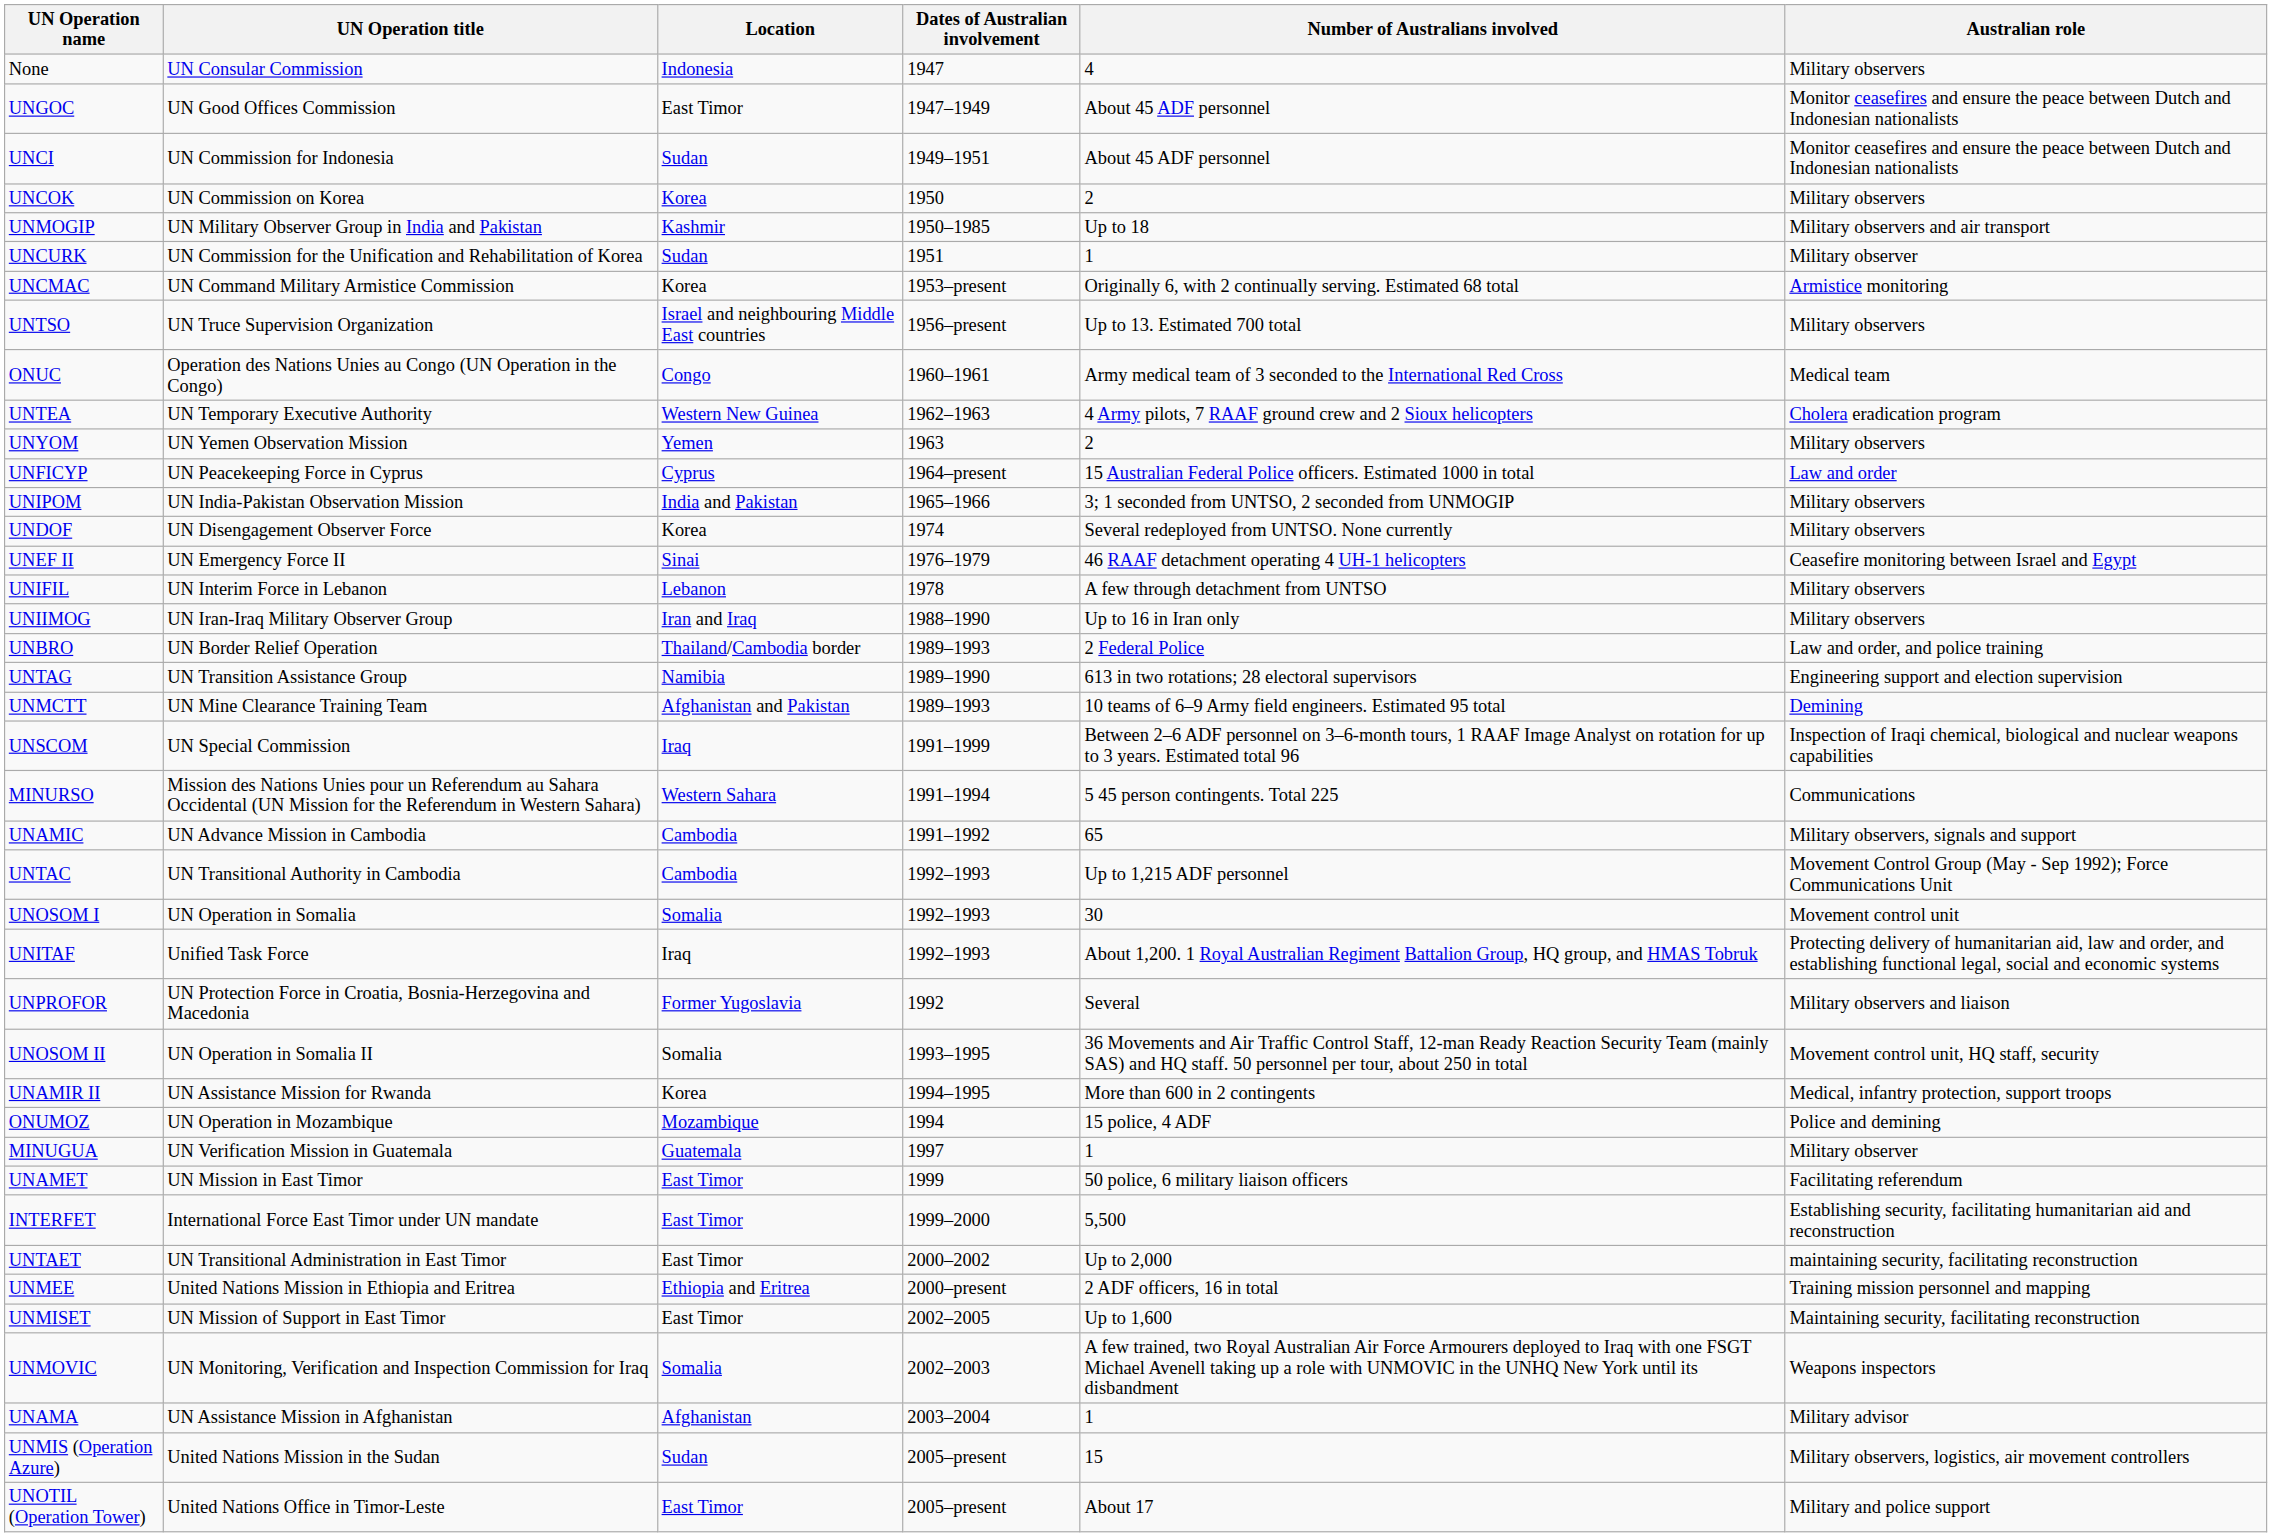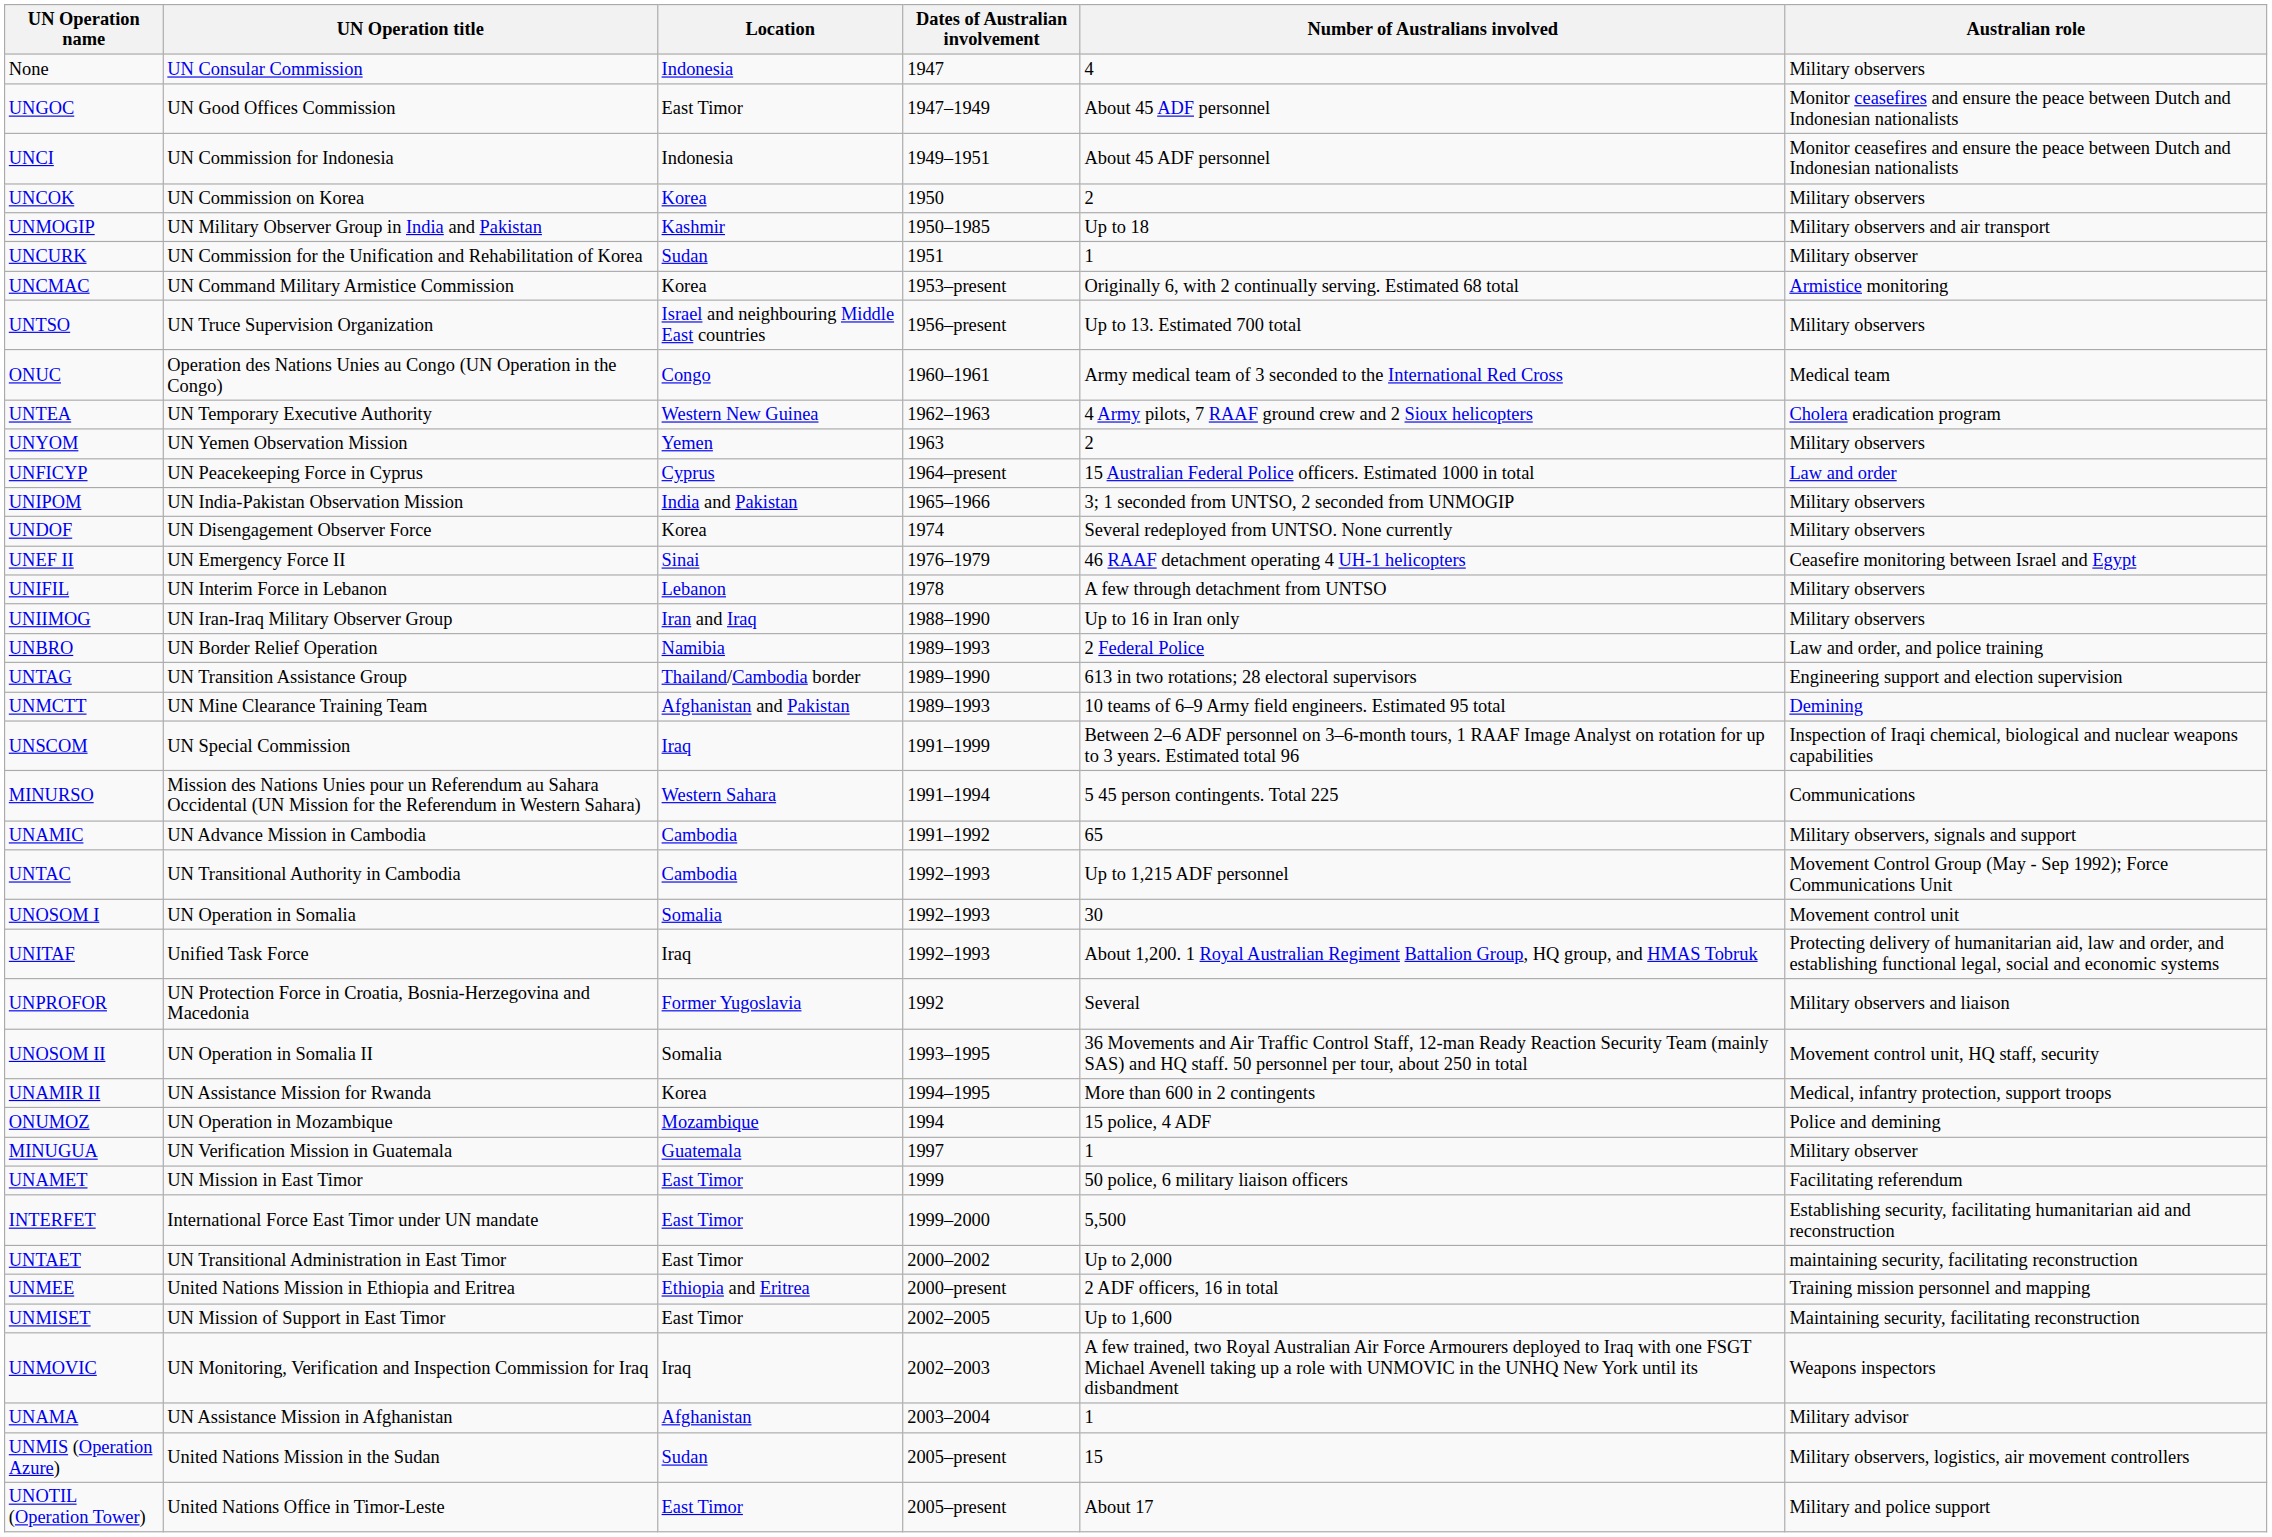UNCI | Location: Sudan -> Indonesia
UNBRO | Location: Thailand/Cambodia border -> Namibia
UNTAG | Location: Namibia -> Thailand/Cambodia border
UNMOVIC | Location: Somalia -> Iraq
